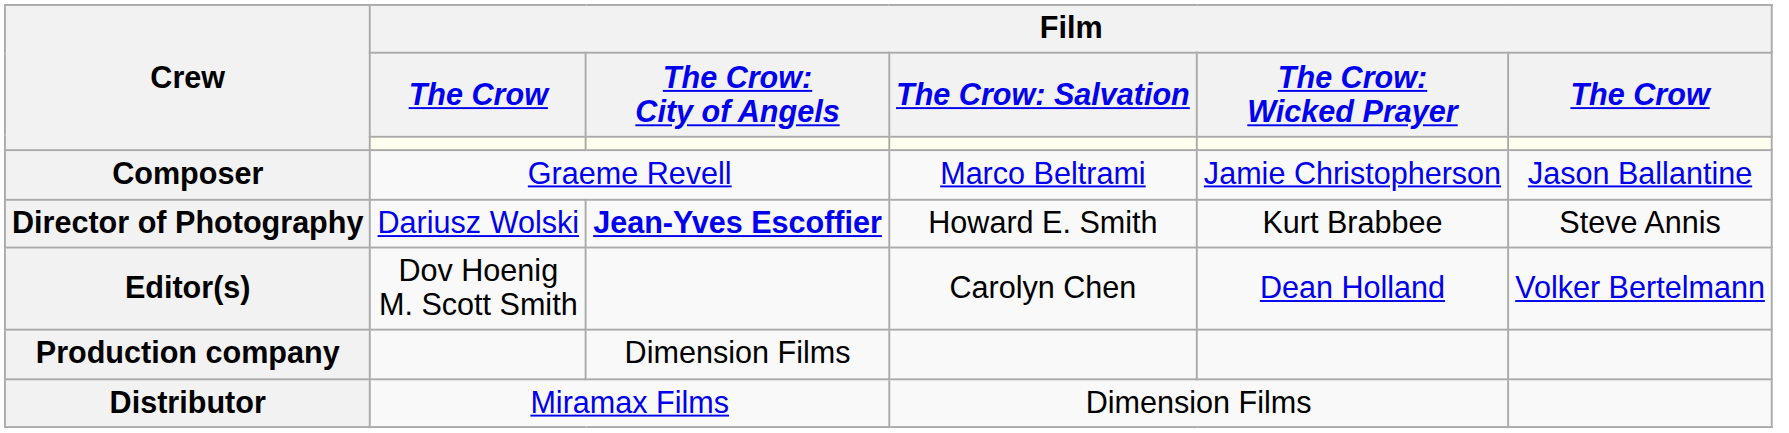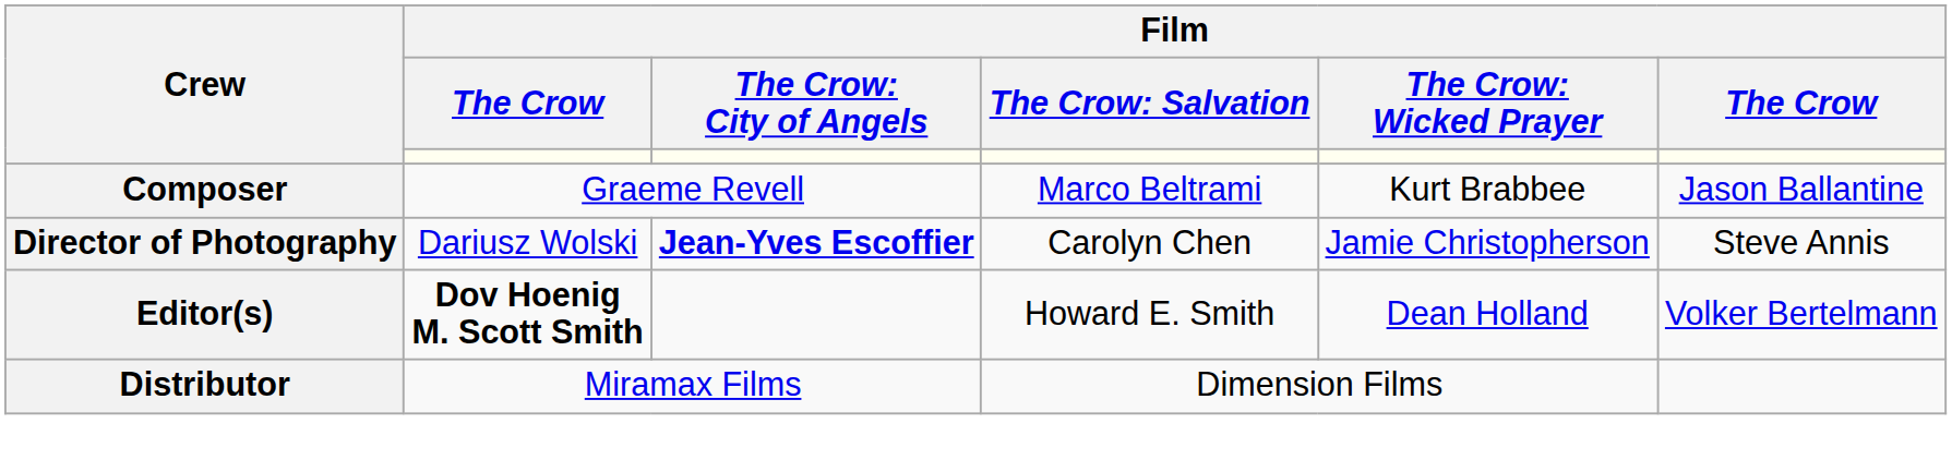Composer | column 5: Jamie Christopherson -> Kurt Brabbee
Director of Photography | column 4: Howard E. Smith -> Carolyn Chen
Director of Photography | column 5: Kurt Brabbee -> Jamie Christopherson
Editor(s) | column 2: normal -> bold
Editor(s) | column 4: Carolyn Chen -> Howard E. Smith
- row: Production company | Dimension Films
